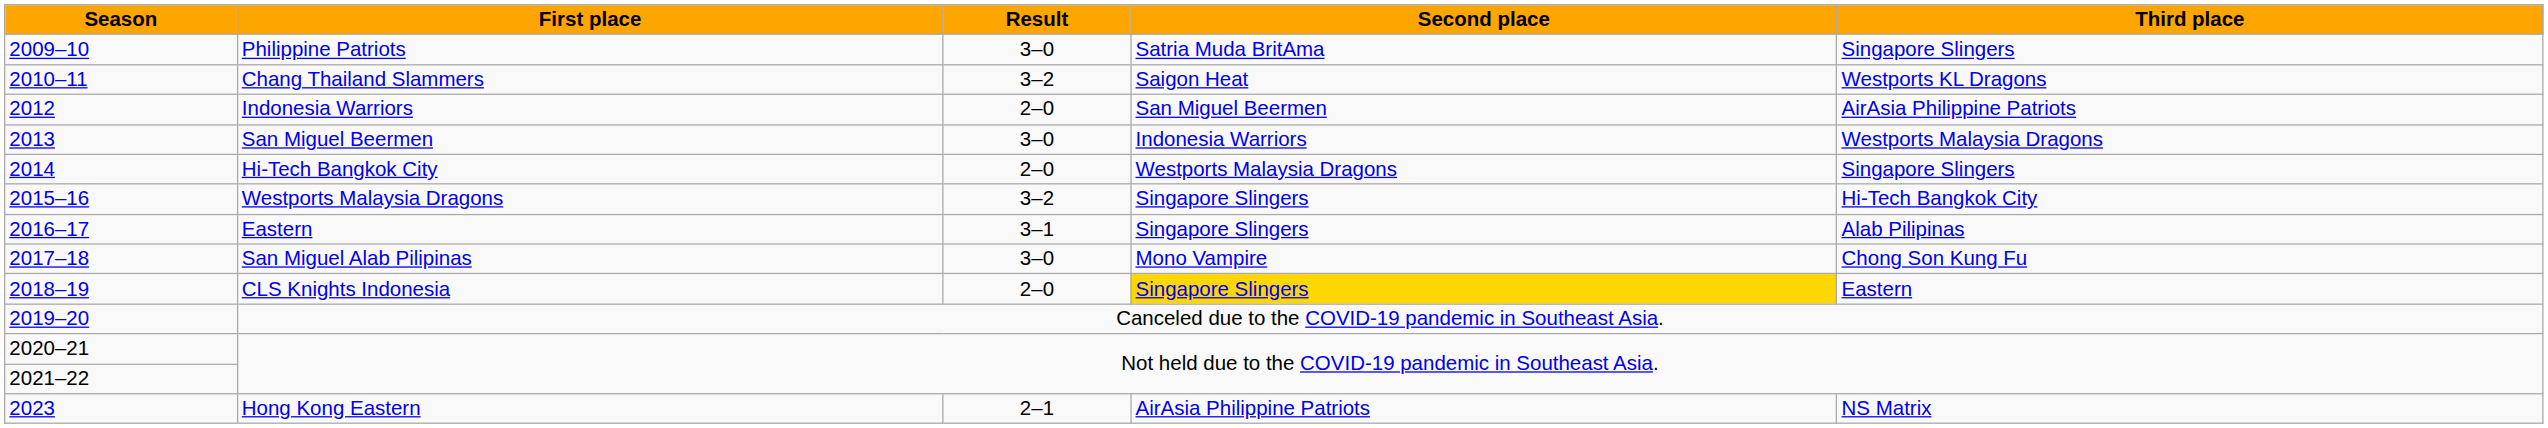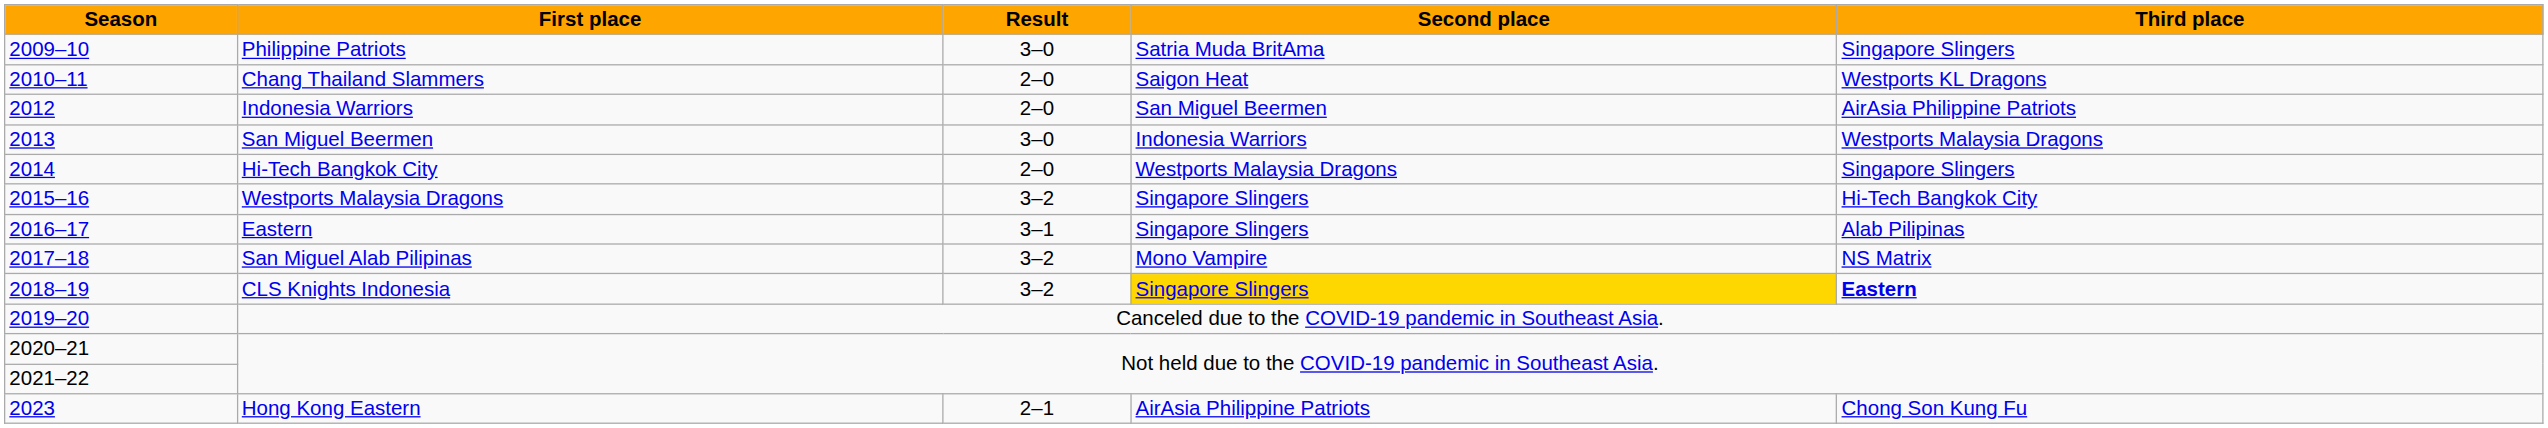Chang Thailand Slammers | Result: 3–2 -> 2–0
San Miguel Alab Pilipinas | Result: 3–0 -> 3–2
San Miguel Alab Pilipinas | Third place: Chong Son Kung Fu -> NS Matrix
CLS Knights Indonesia | Result: 2–0 -> 3–2
CLS Knights Indonesia | Third place: normal -> bold
Hong Kong Eastern | Third place: NS Matrix -> Chong Son Kung Fu
